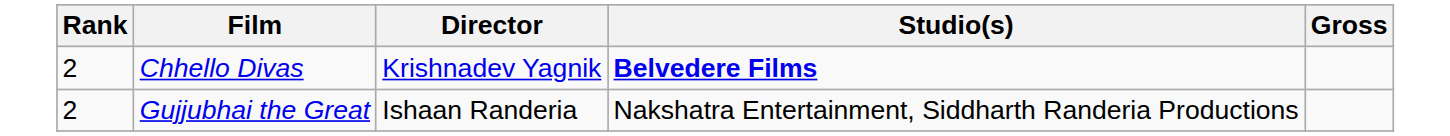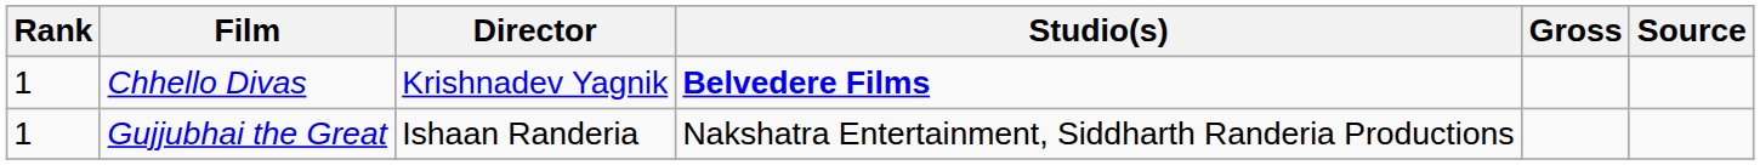+ column: Source
Chhello Divas | Rank: 2 -> 1
Gujjubhai the Great | Rank: 2 -> 1
